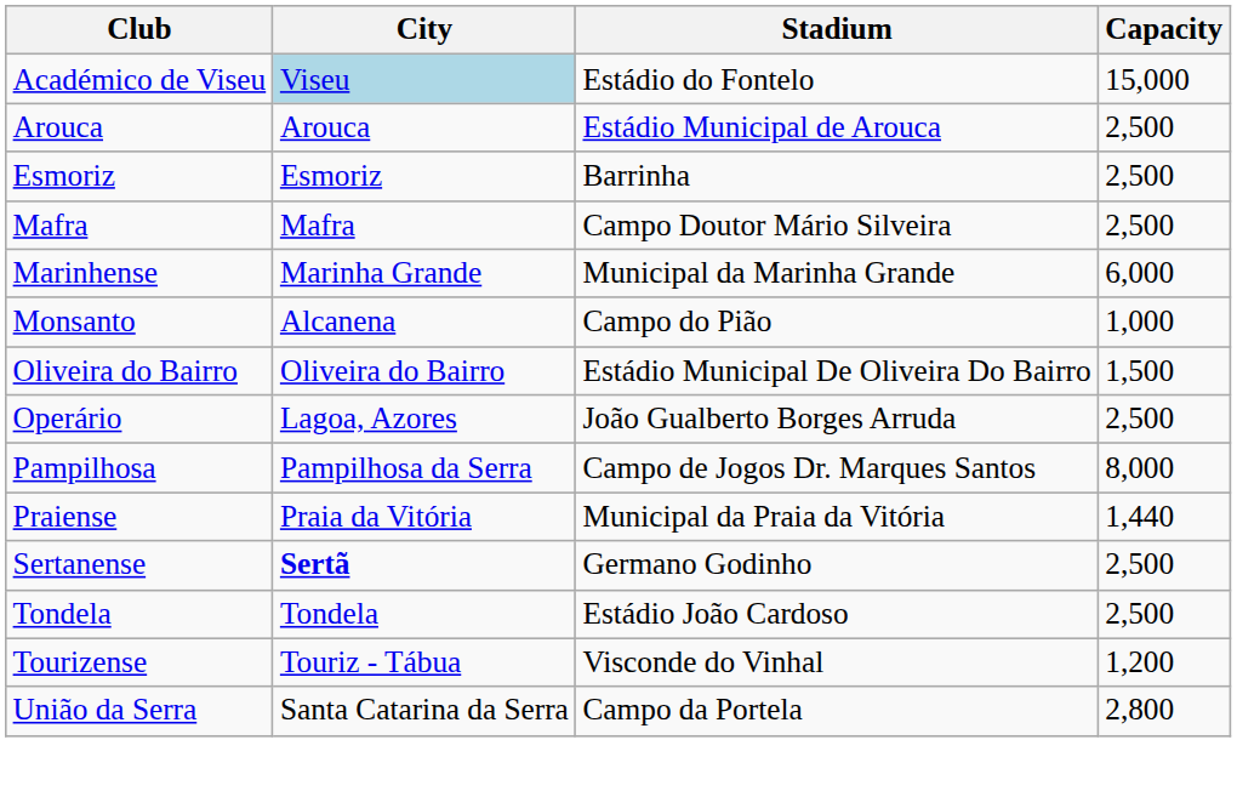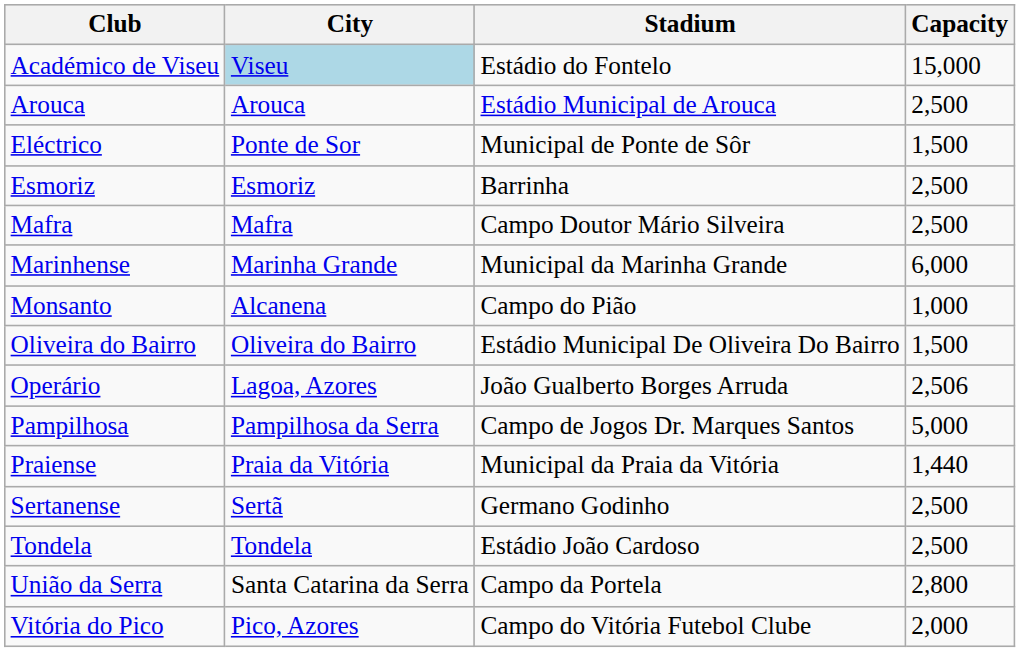+ row: Eléctrico | Ponte de Sor | Municipal de Ponte de Sôr | 1,500
Operário | Capacity: 2,500 -> 2,506
Pampilhosa | Capacity: 8,000 -> 5,000
Sertanense | City: bold -> normal
- row: Tourizense | Touriz - Tábua | Visconde do Vinhal | 1,200
+ row: Vitória do Pico | Pico, Azores | Campo do Vitória Futebol Clube | 2,000
